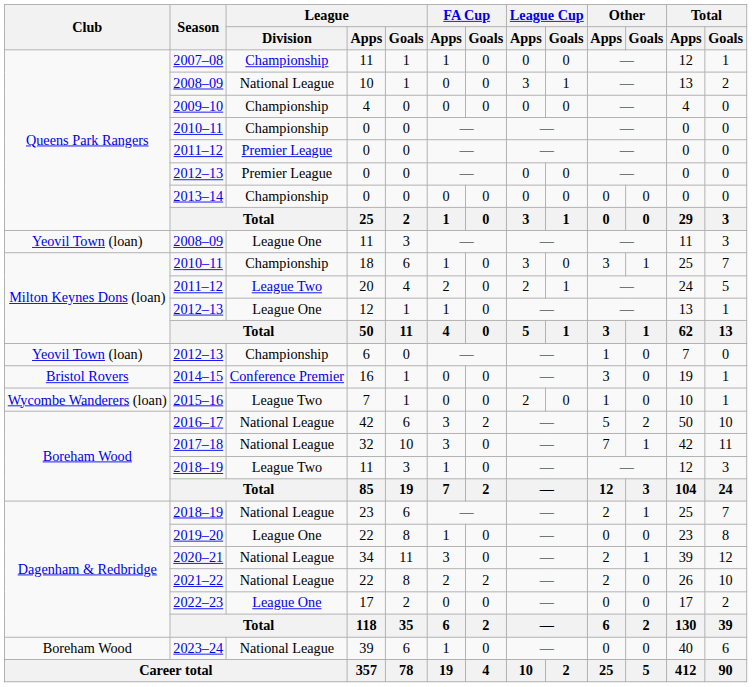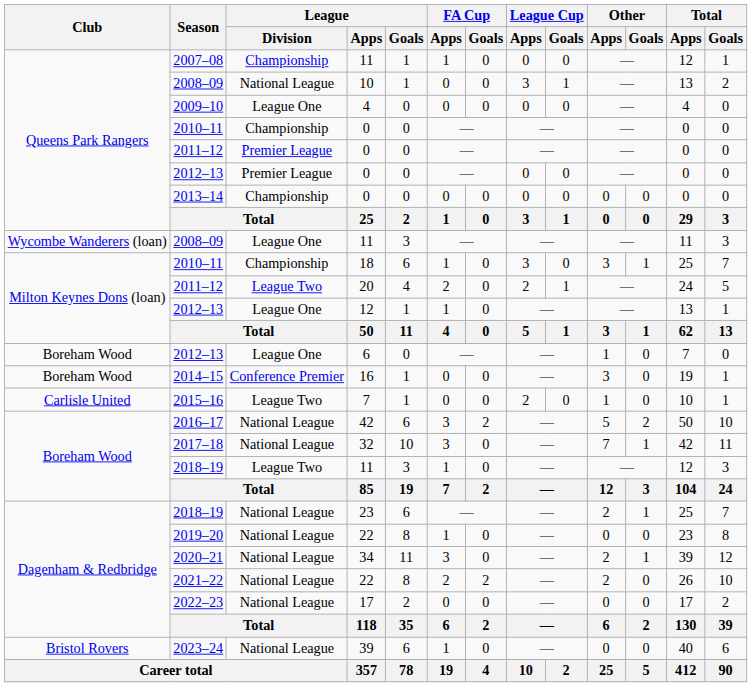2009–10 | League / Division: Championship -> League One
2008–09 / 11 | Club: Yeovil Town (loan) -> Wycombe Wanderers (loan)
2012–13 / 6 | Club: Yeovil Town (loan) -> Boreham Wood
2012–13 / 6 | League / Division: Championship -> League One
2014–15 | Club: Bristol Rovers -> Boreham Wood
2015–16 | Club: Wycombe Wanderers (loan) -> Carlisle United
2019–20 | League / Division: League One -> National League
2022–23 | League / Division: League One -> National League
2023–24 | Club: Boreham Wood -> Bristol Rovers
